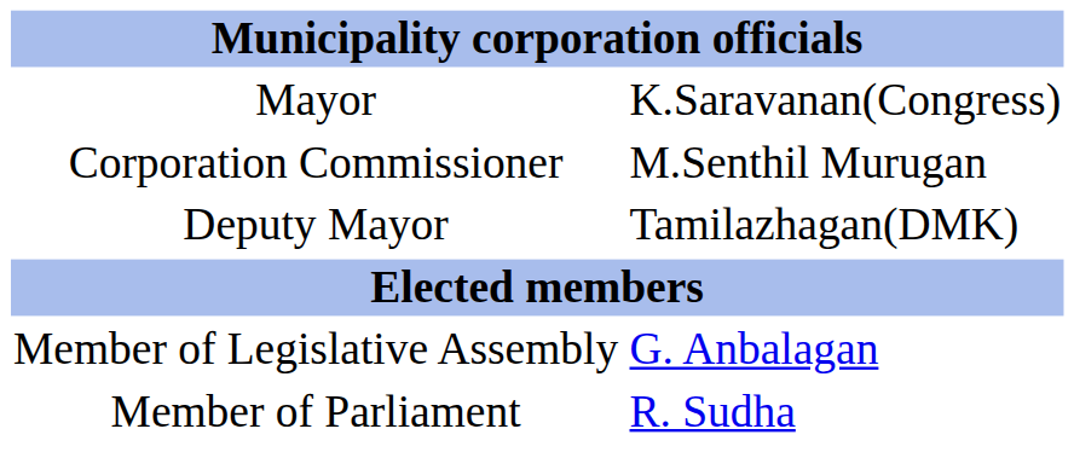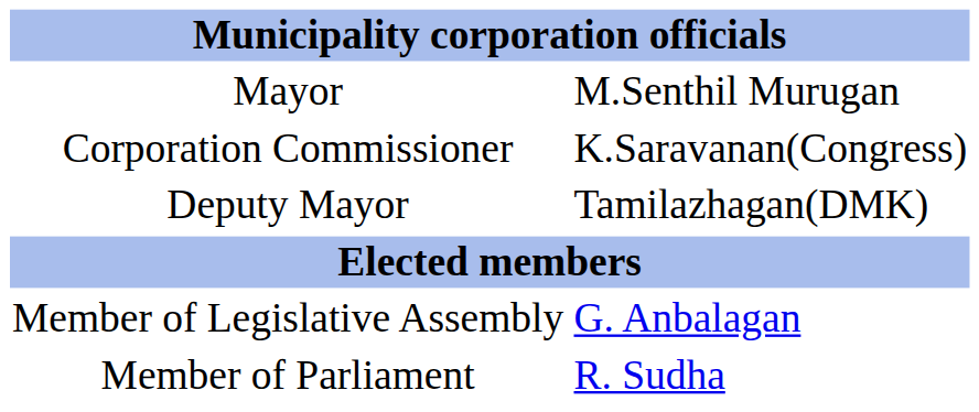Mayor | column 2: K.Saravanan(Congress) -> M.Senthil Murugan
Corporation Commissioner | column 2: M.Senthil Murugan -> K.Saravanan(Congress)
